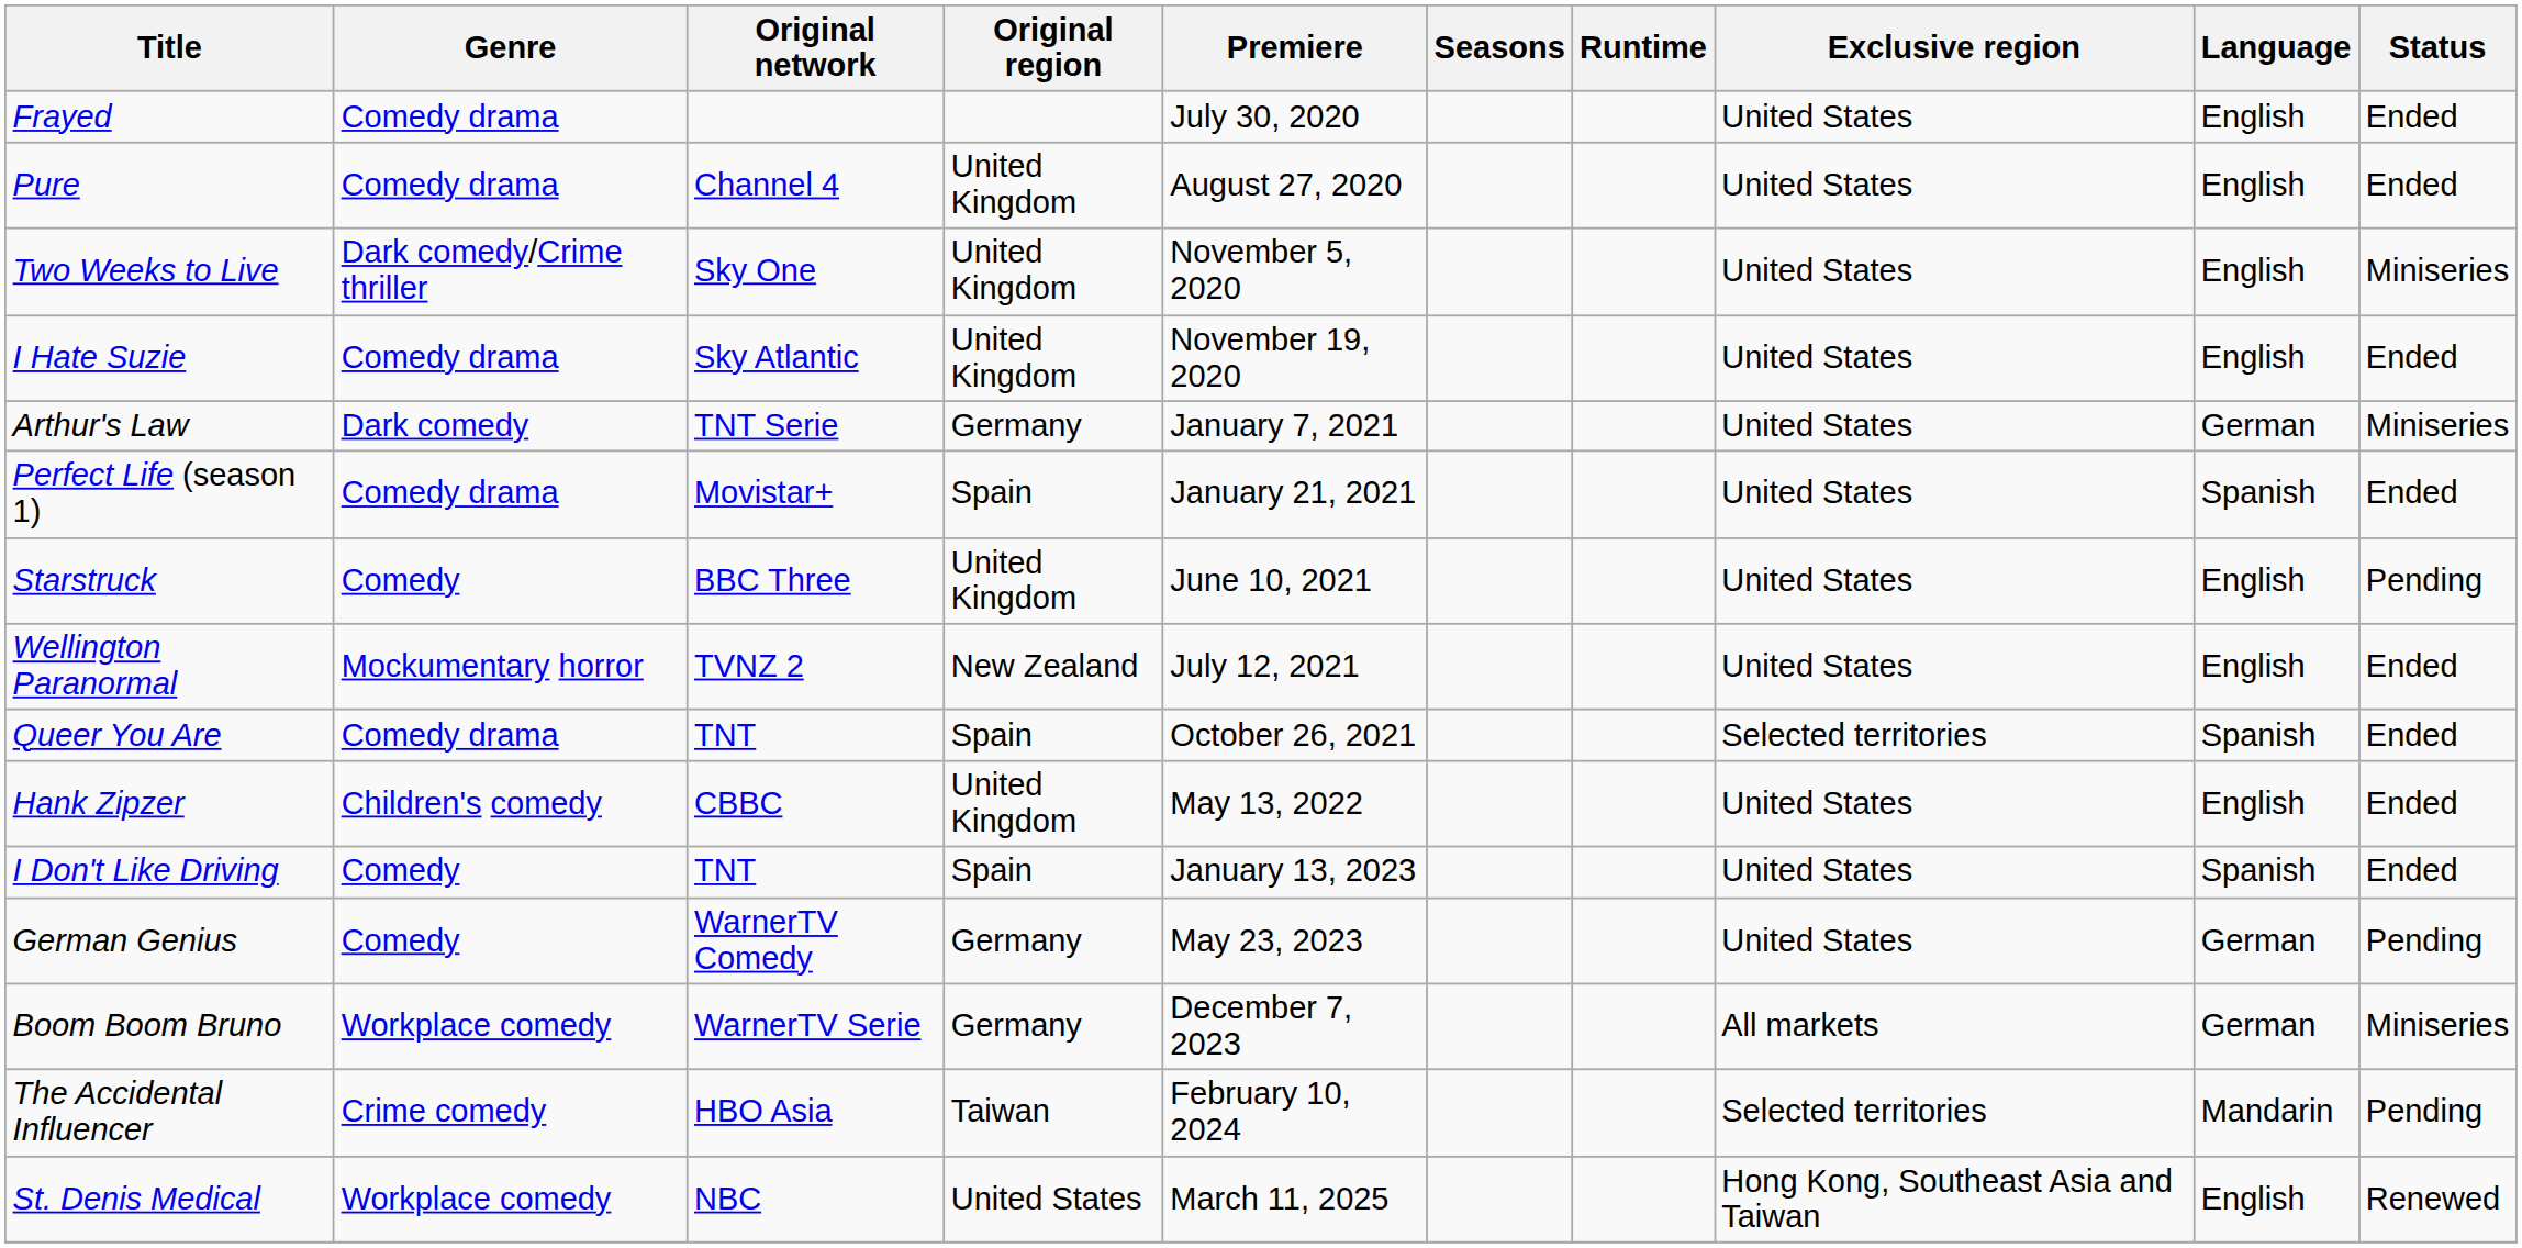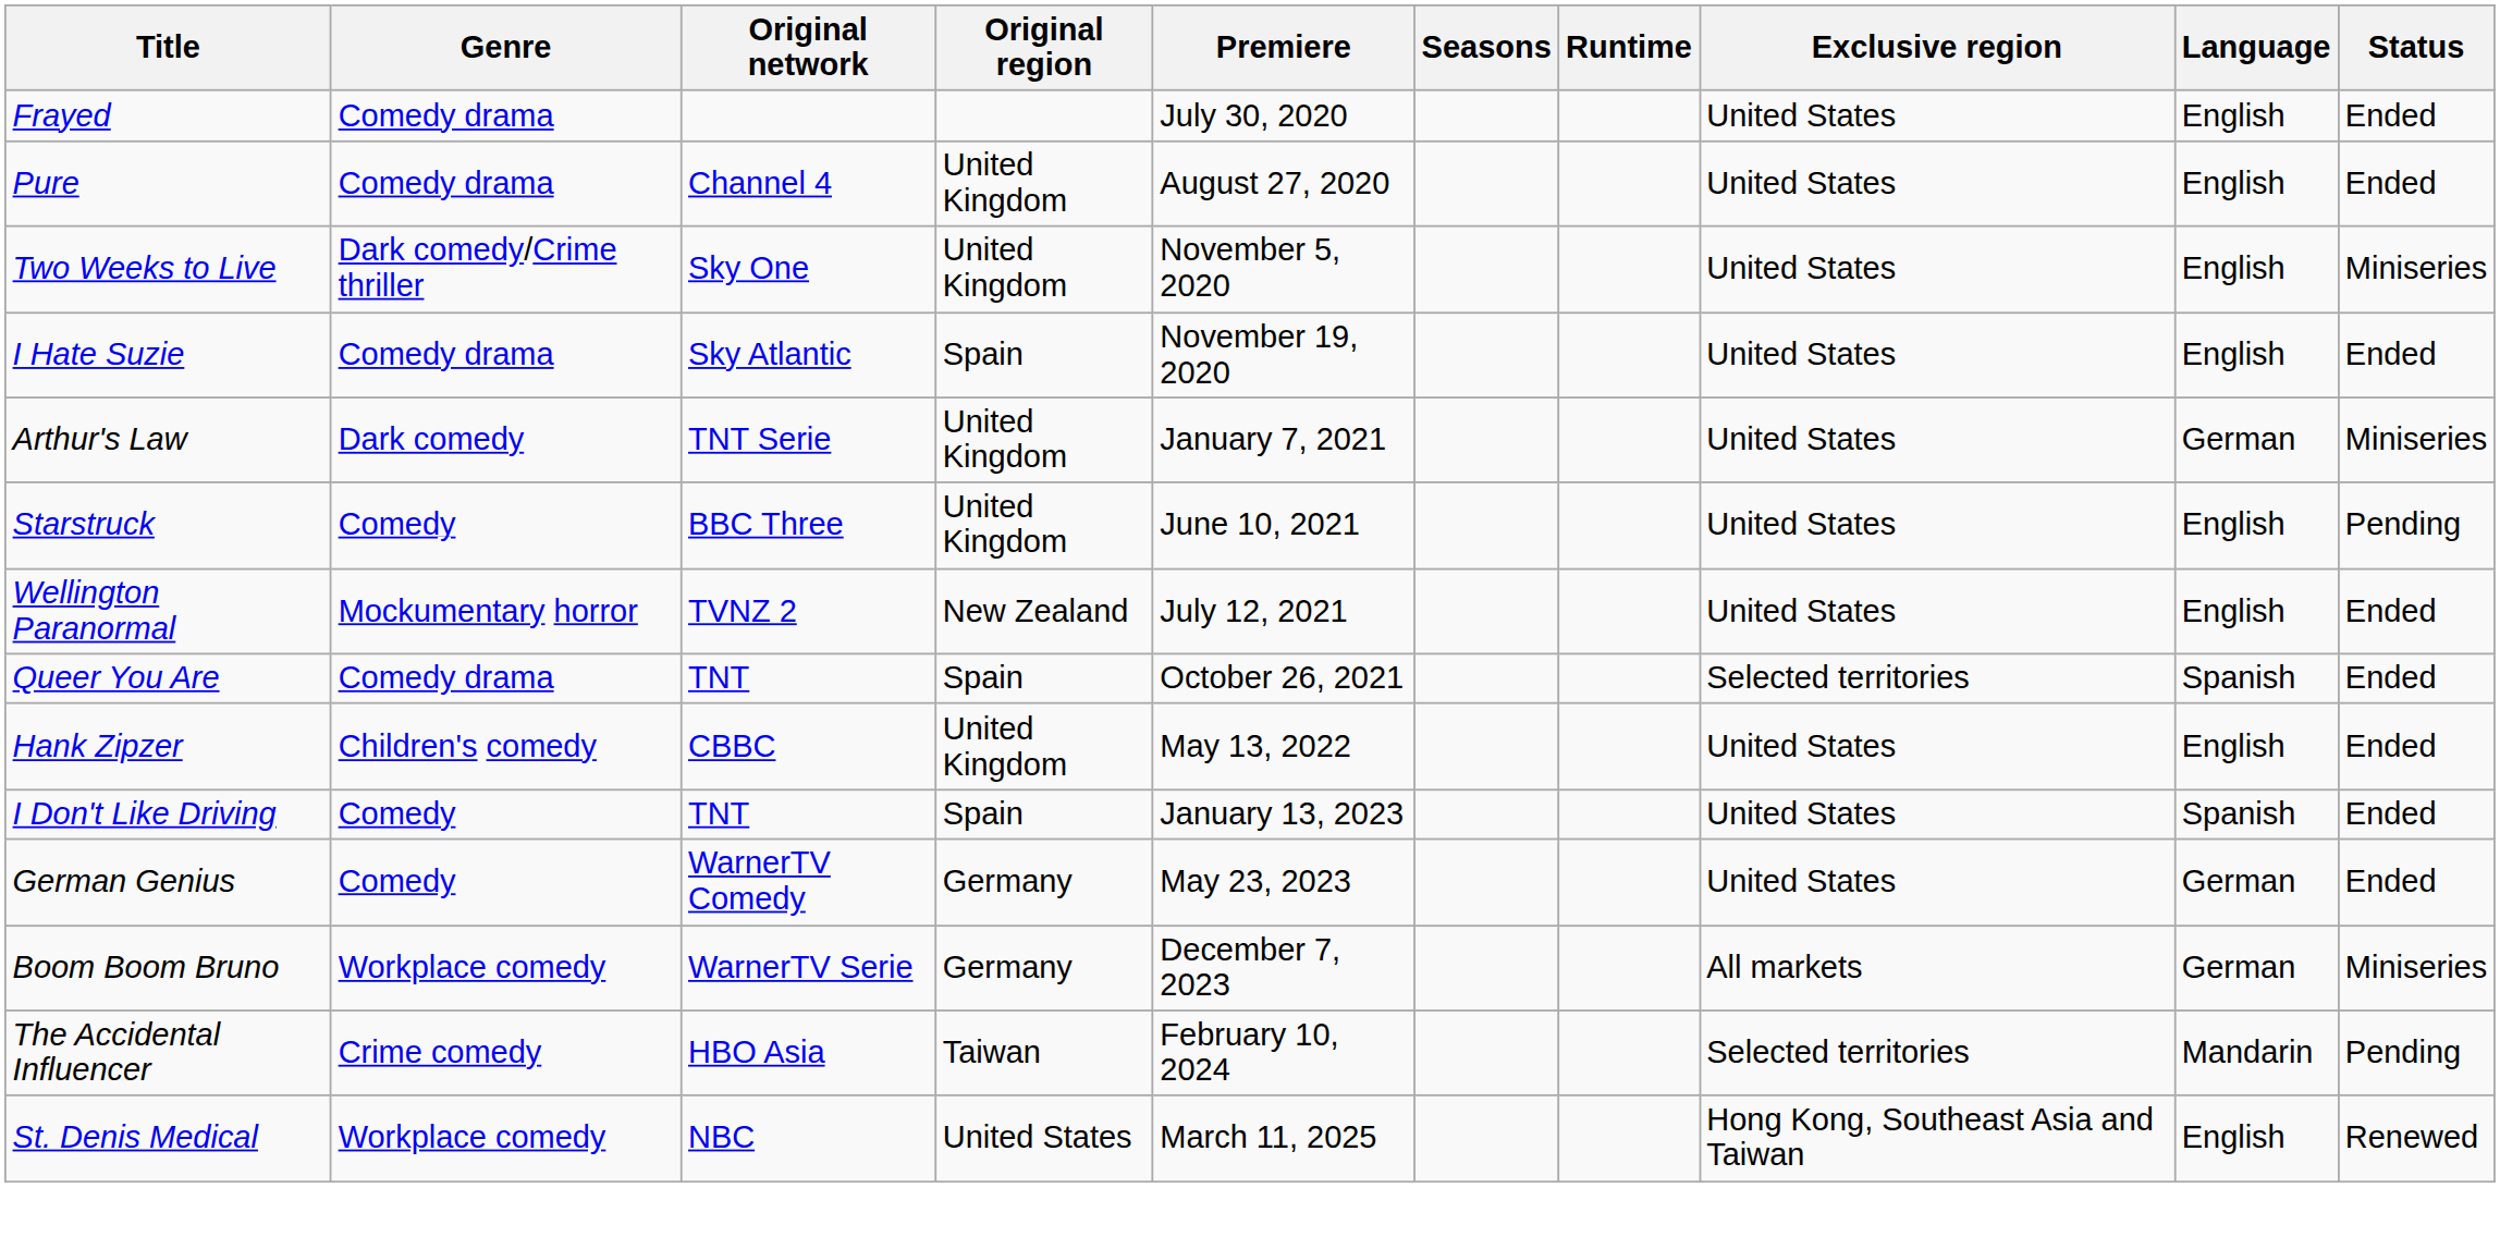I Hate Suzie | Original region: United Kingdom -> Spain
Arthur's Law | Original region: Germany -> United Kingdom
- row: Perfect Life (season 1) | Comedy drama | Movistar+ | Spain | January 21, 2021 | United States | Spanish | Ended
German Genius | Status: Pending -> Ended
